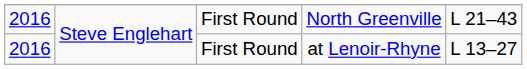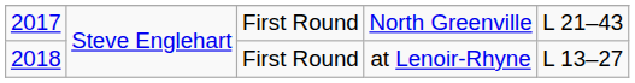North Greenville | column 1: 2016 -> 2017
at Lenoir-Rhyne | column 1: 2016 -> 2018
